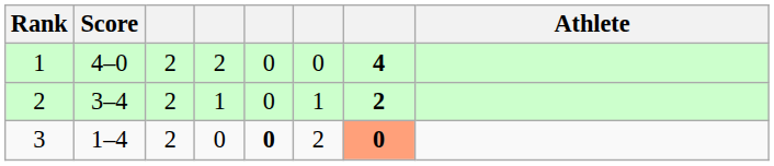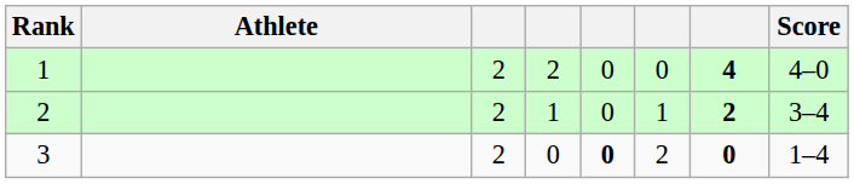columns swapped: Athlete <-> Score
3 | column 7: lightsalmon background -> no background
